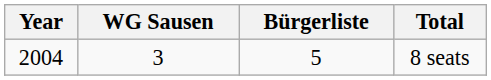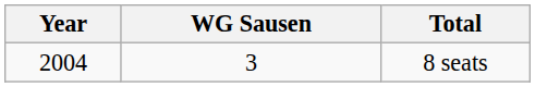- column: Bürgerliste | 5
